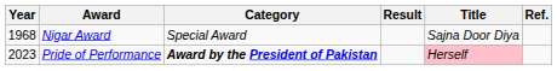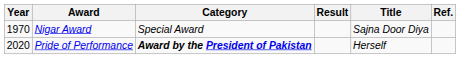Nigar Award | Year: 1968 -> 1970
Pride of Performance | Year: 2023 -> 2020
Pride of Performance | Title: pink background -> no background
